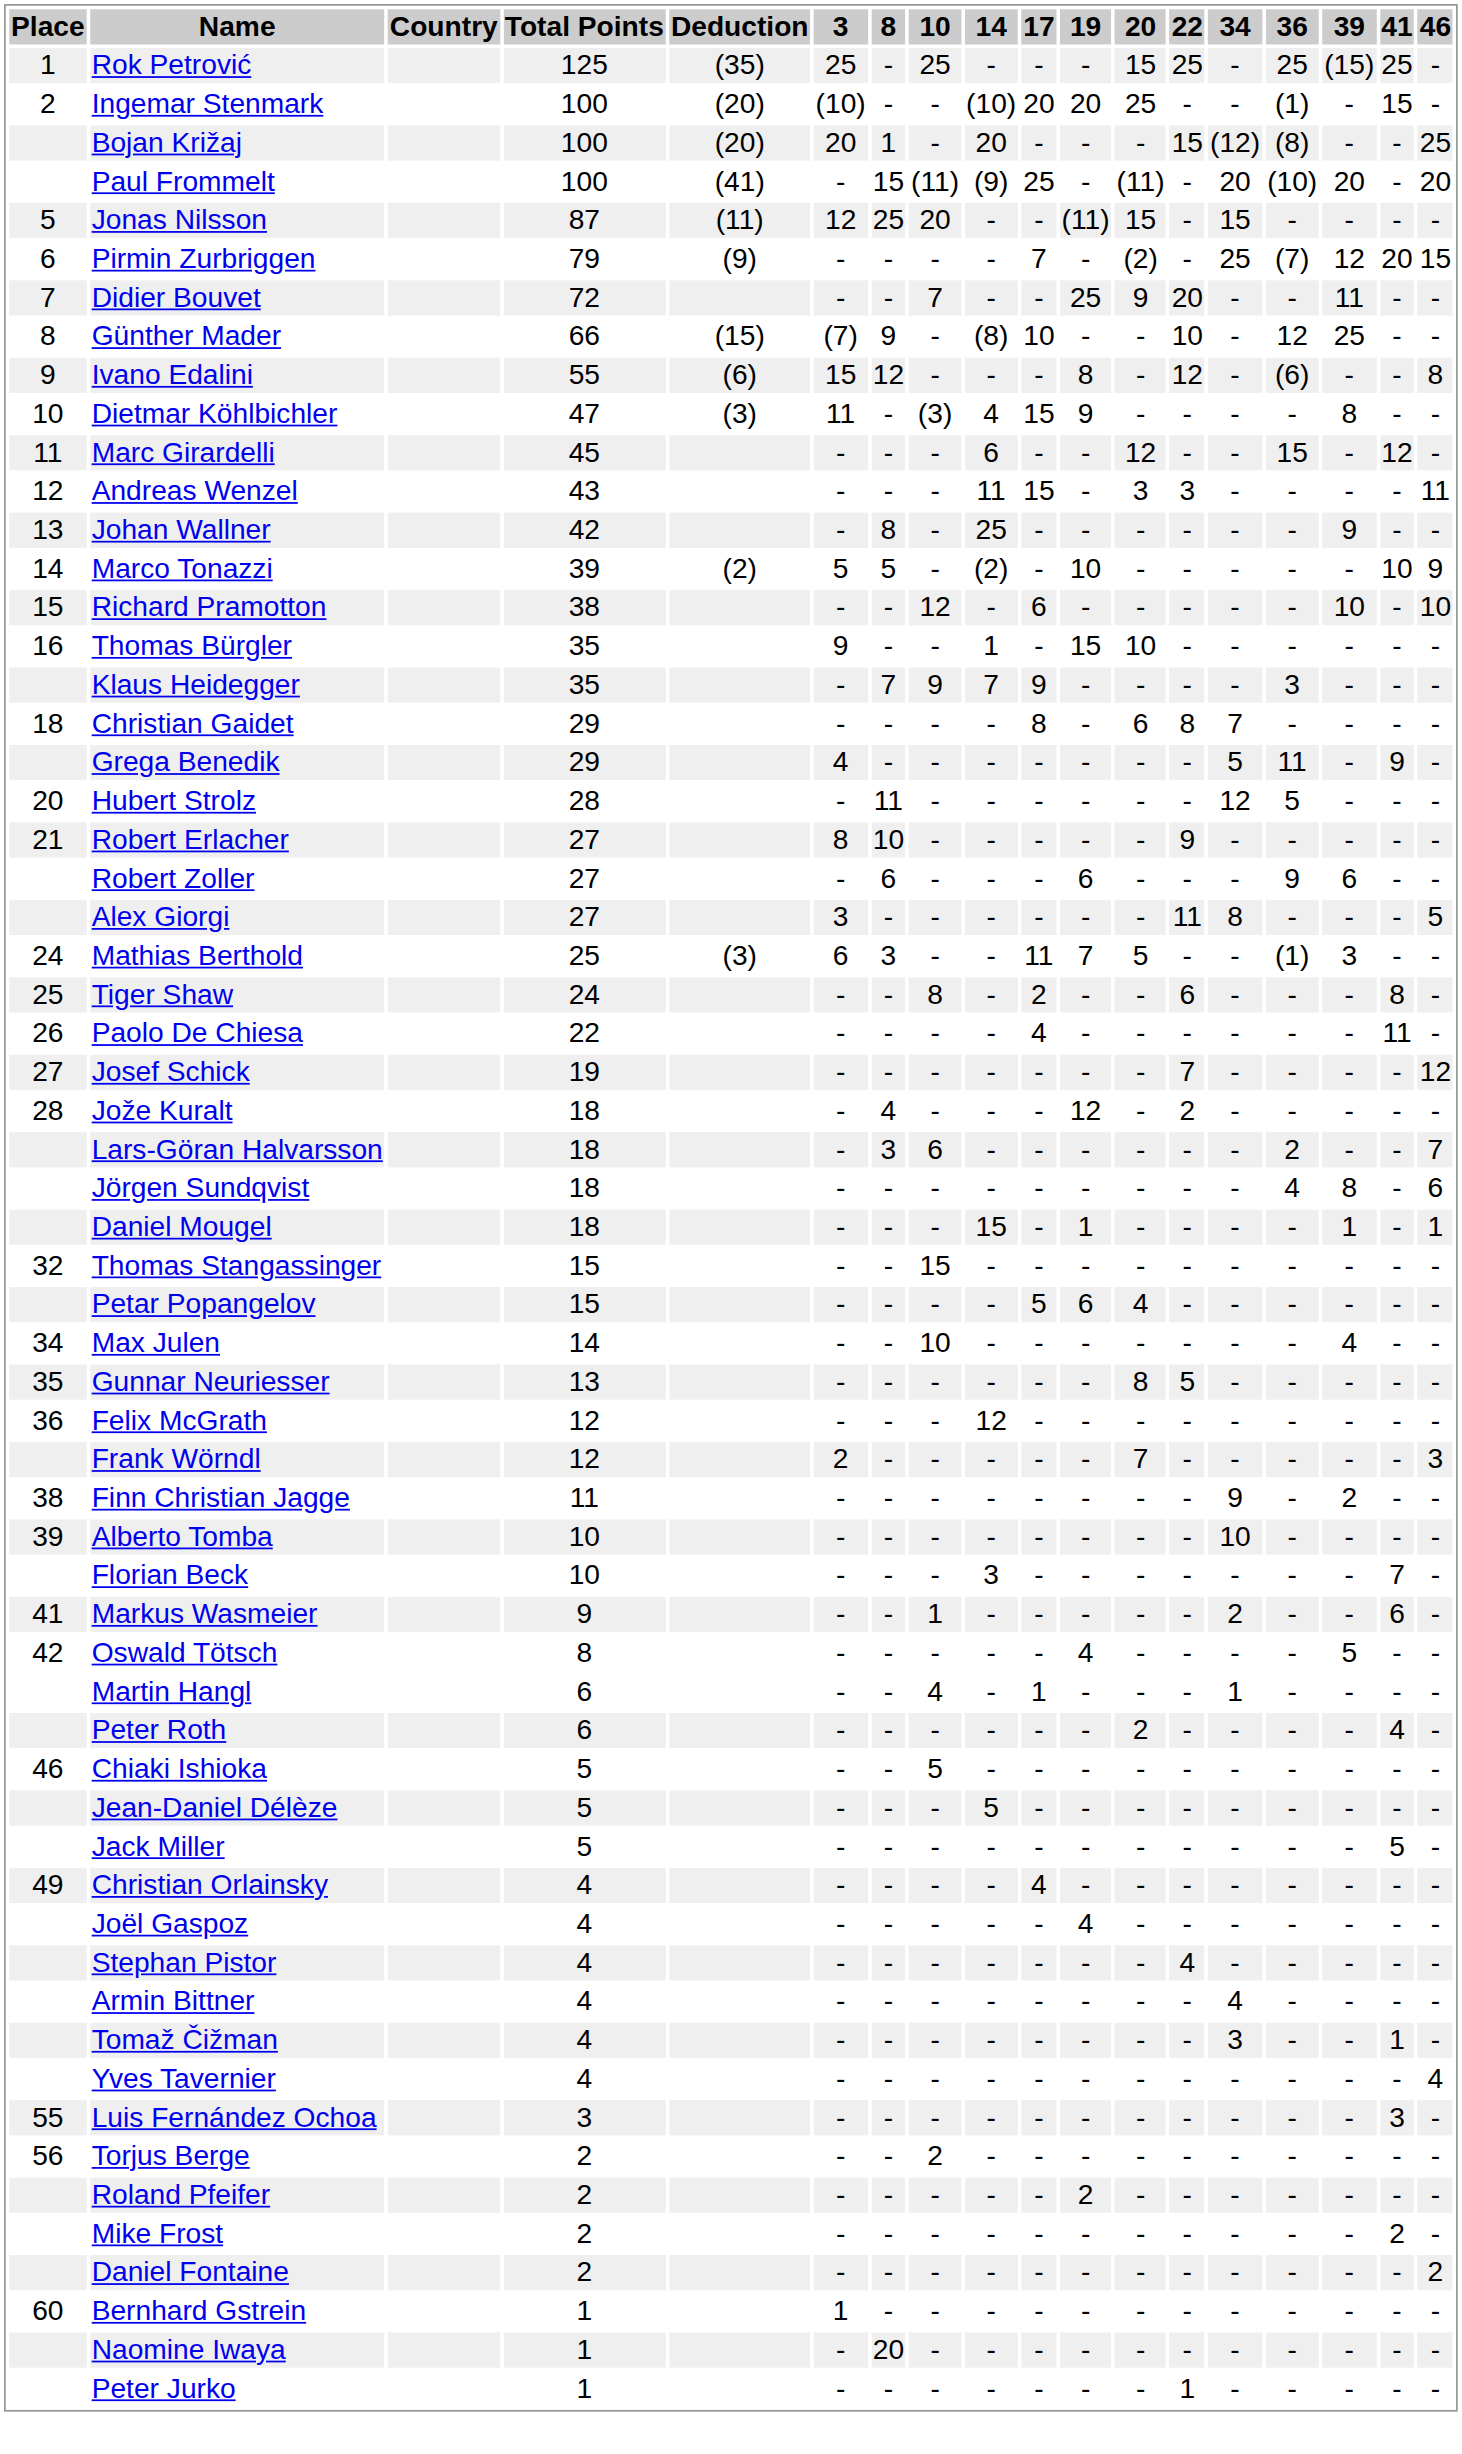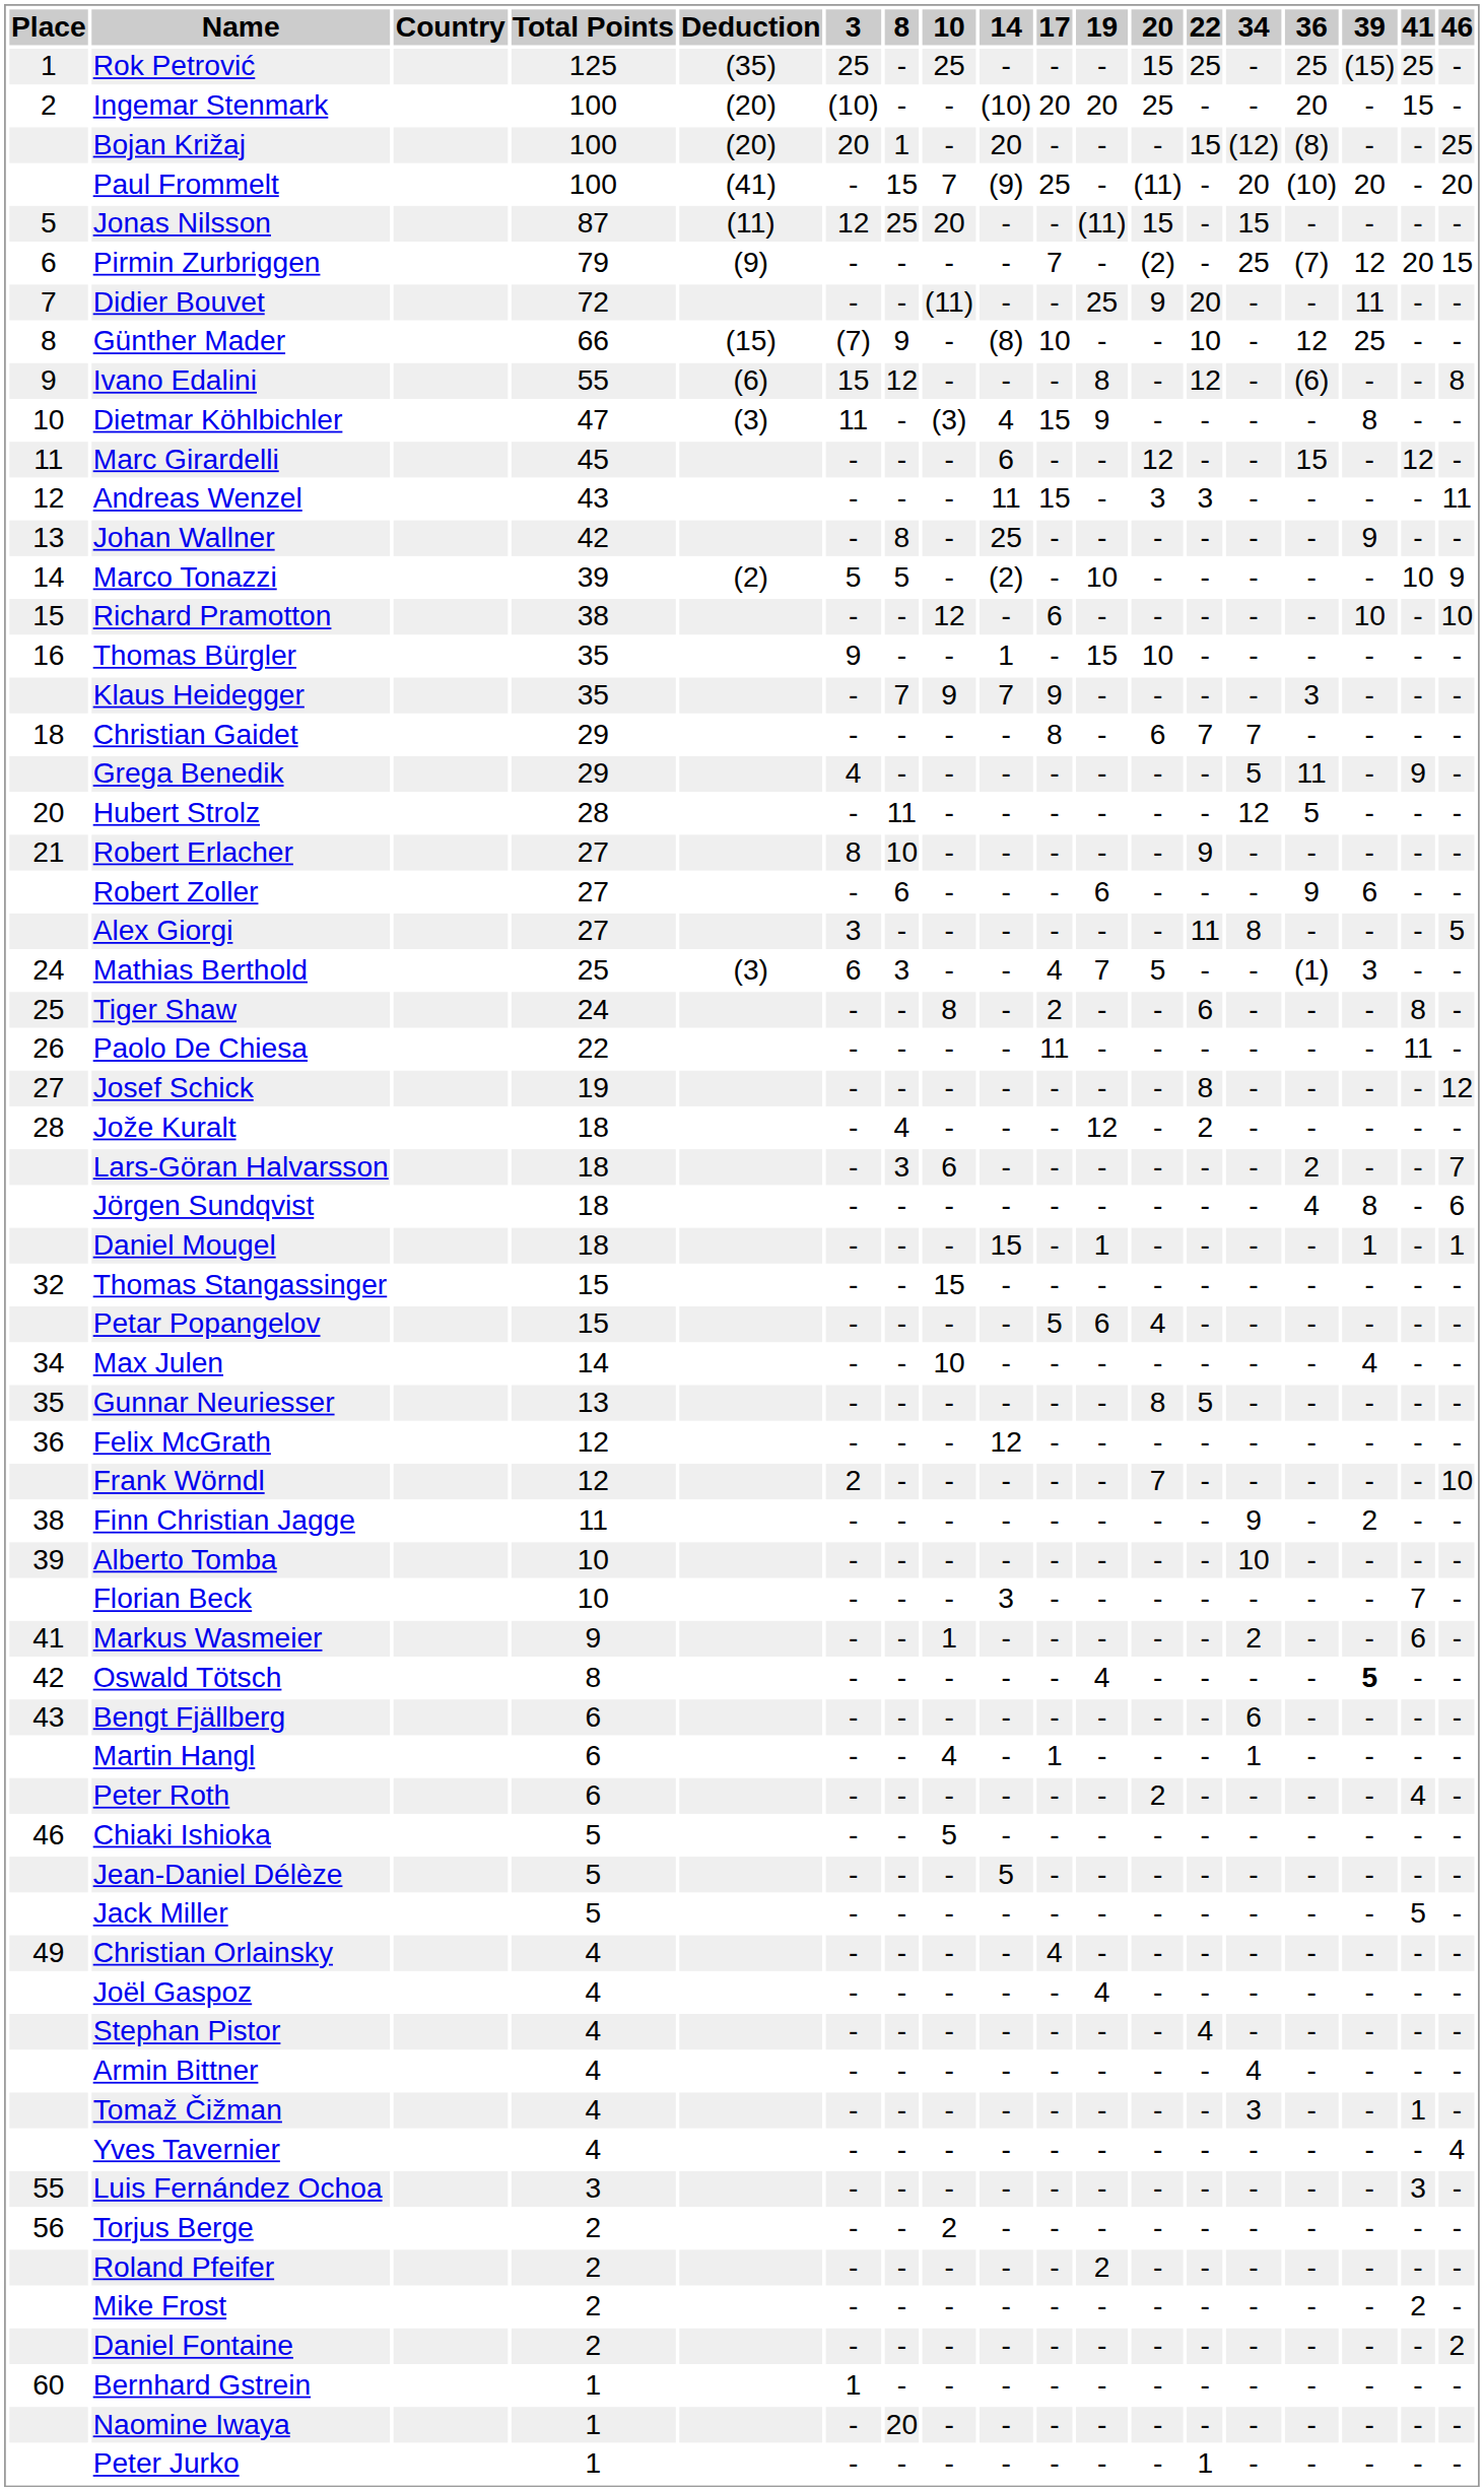Ingemar Stenmark | 36: (1) -> 20
Paul Frommelt | 10: (11) -> 7
Didier Bouvet | 10: 7 -> (11)
Christian Gaidet | 22: 8 -> 7
Mathias Berthold | 17: 11 -> 4
Paolo De Chiesa | 17: 4 -> 11
Josef Schick | 22: 7 -> 8
Frank Wörndl | 46: 3 -> 10
Oswald Tötsch | 39: normal -> bold
+ row: 43 | Bengt Fjällberg | 6 | - | - | - | - | - | - | - | - | 6 | - | - | - | -
